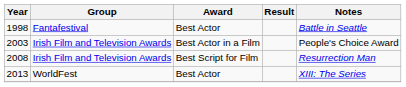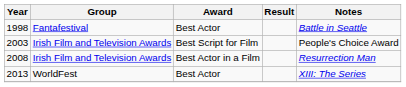2003 | Award: Best Actor in a Film -> Best Script for Film
2008 | Award: Best Script for Film -> Best Actor in a Film
